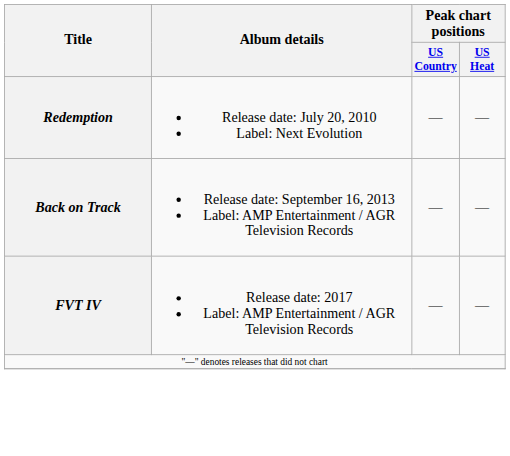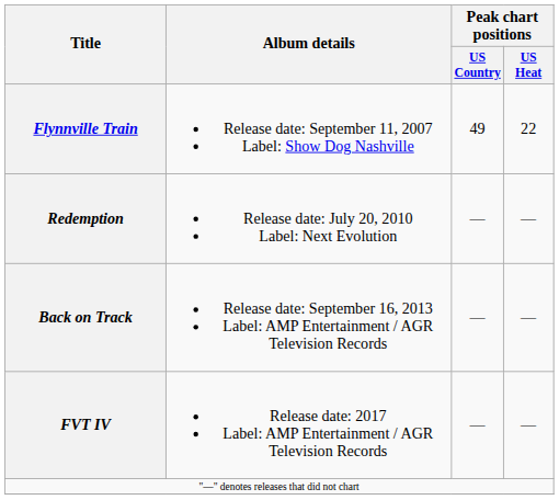+ row: Flynnville Train | Release date: September 11, 2007 Label: Show Dog Nashville | 49 | 22
